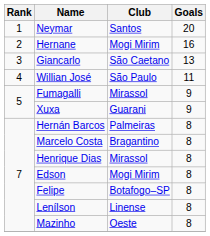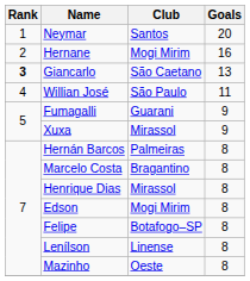Giancarlo | Rank: normal -> bold
Fumagalli | Club: Mirassol -> Guarani
Xuxa | Club: Guarani -> Mirassol
